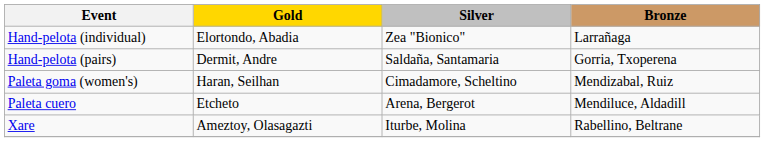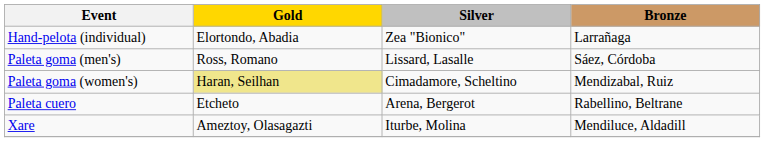- row: Hand-pelota (pairs) | Dermit, Andre | Saldaña, Santamaria | Gorria, Txoperena
+ row: Paleta goma (men's) | Ross, Romano | Lissard, Lasalle | Sáez, Córdoba
Paleta goma (women's) | Gold: no background -> khaki background
Paleta cuero | Bronze: Mendiluce, Aldadill -> Rabellino, Beltrane
Xare | Bronze: Rabellino, Beltrane -> Mendiluce, Aldadill
